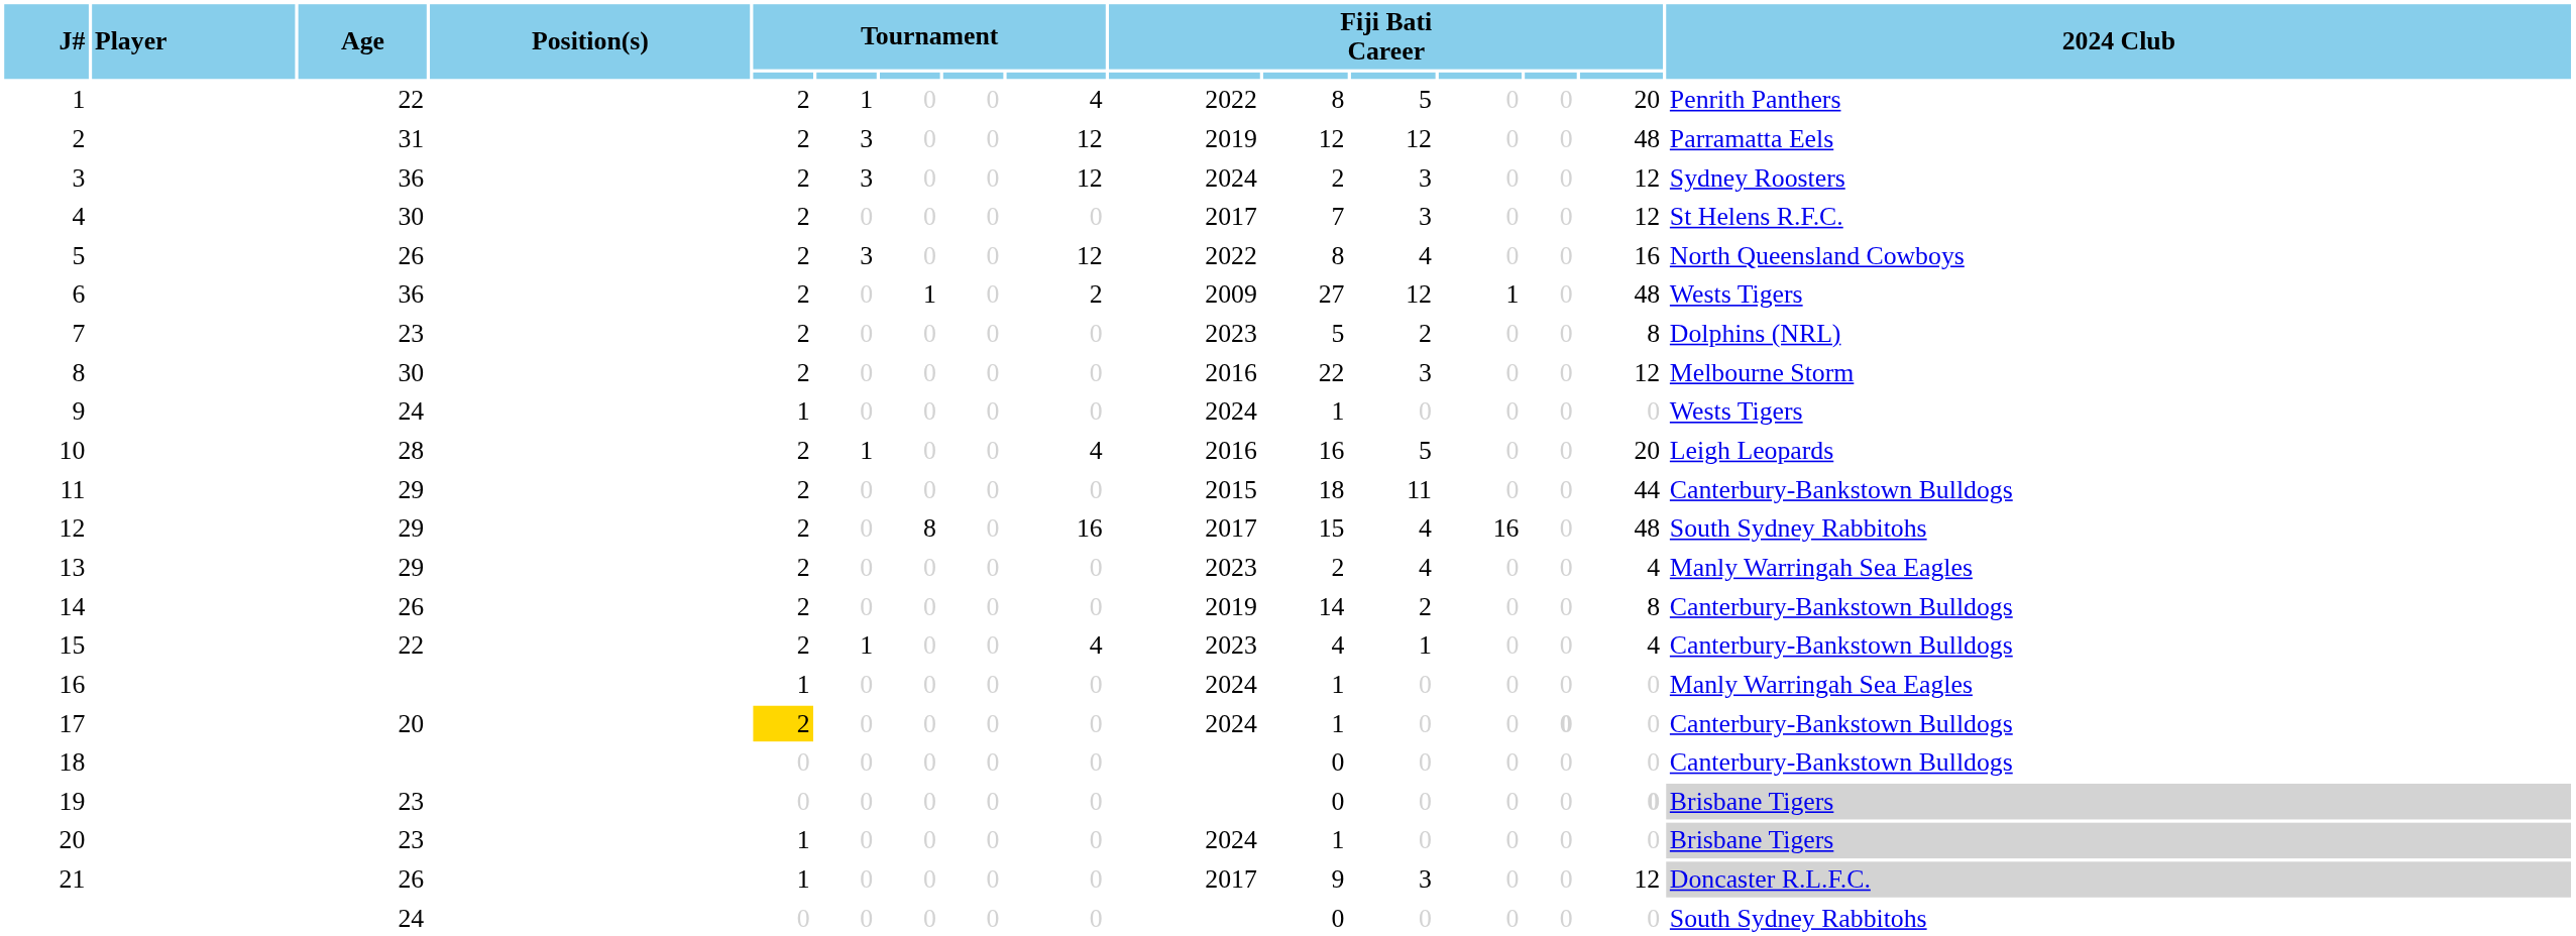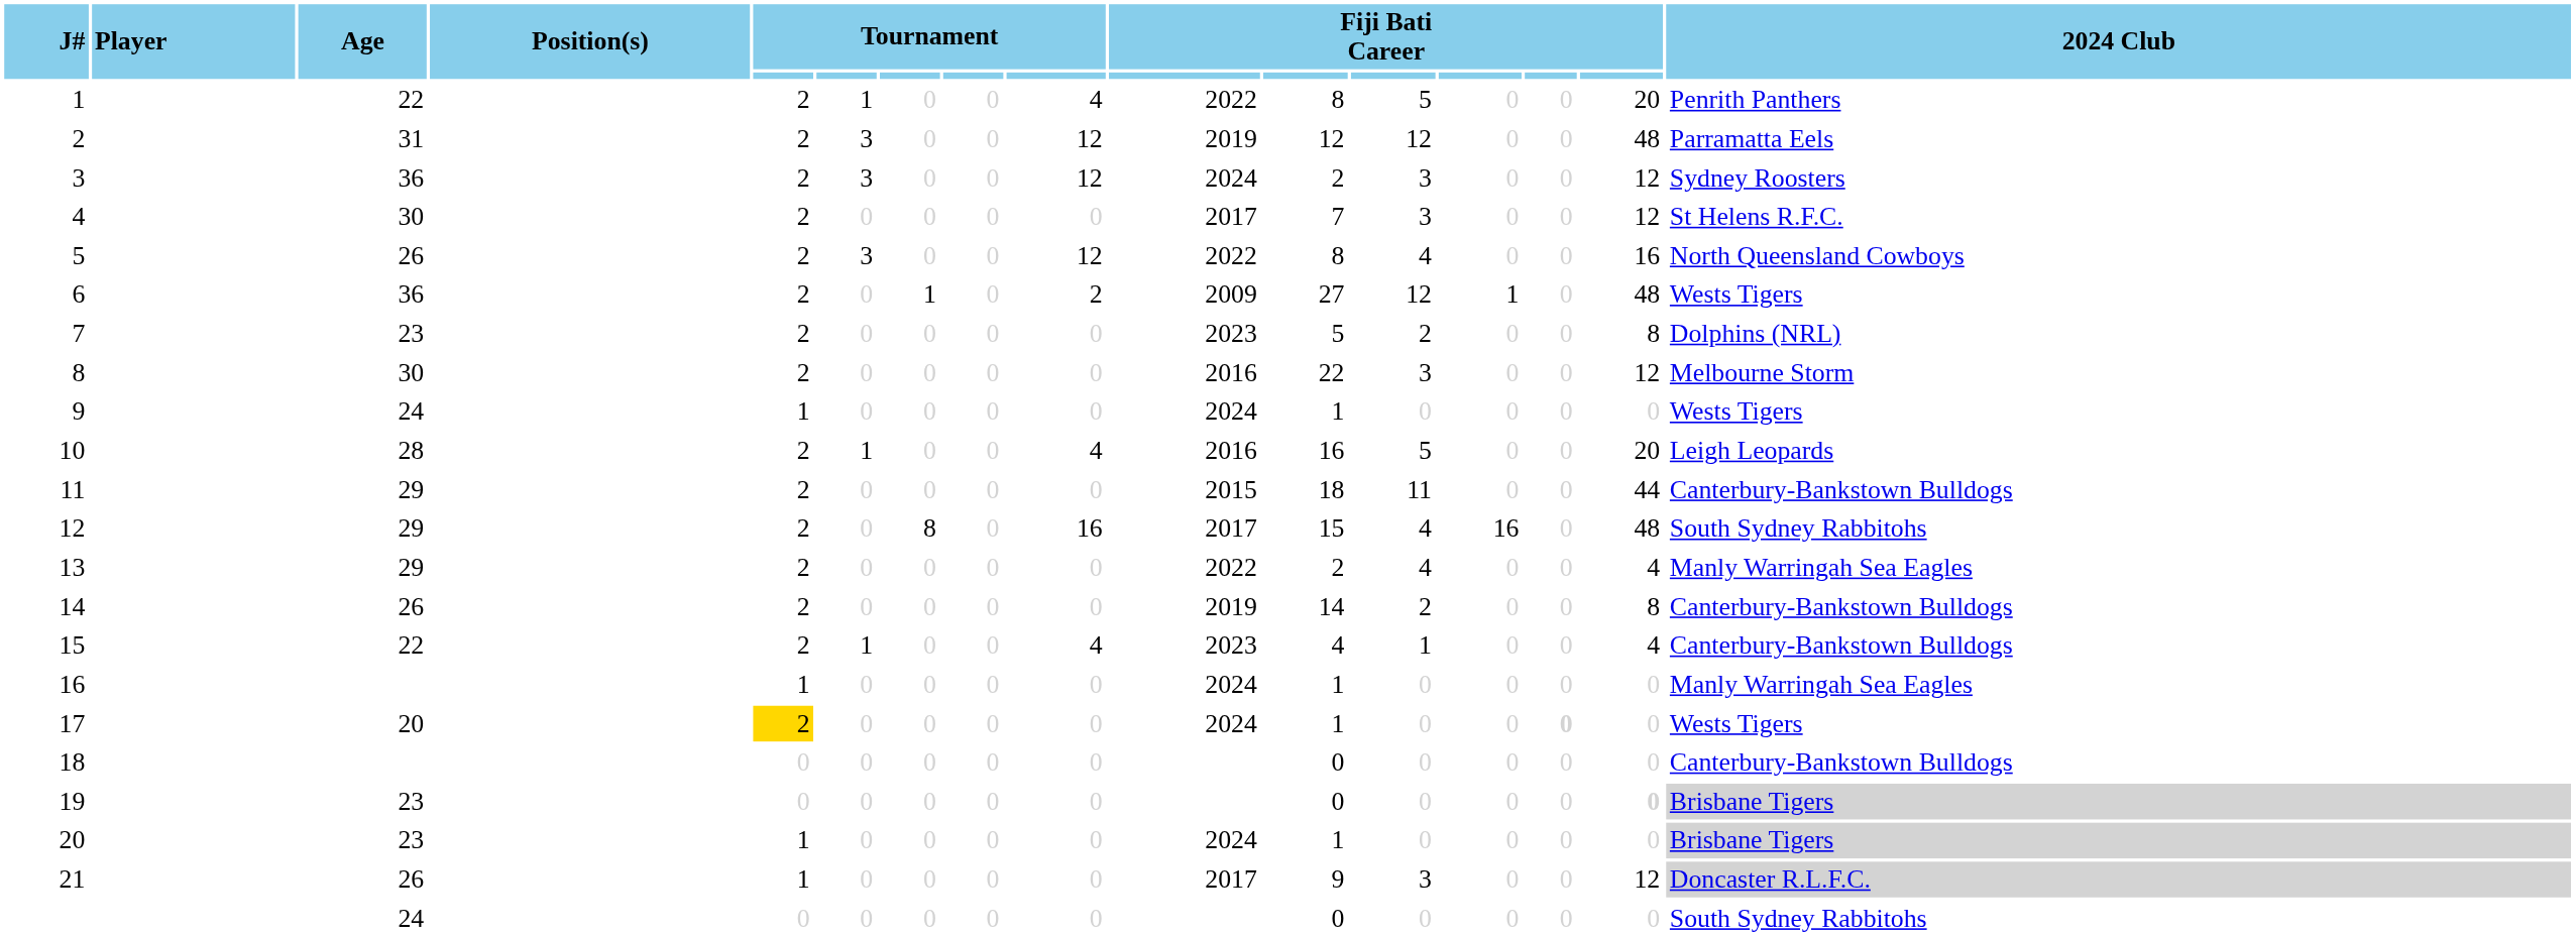13 | column 10: 2023 -> 2022
17 | 2024 Club: Canterbury-Bankstown Bulldogs -> Wests Tigers
